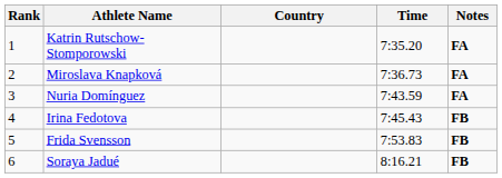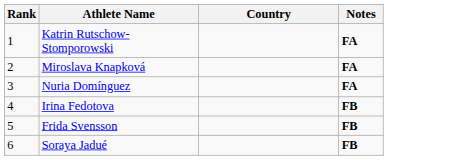- column: Time | 7:35.20 | 7:36.73 | 7:43.59 | 7:45.43 | 7:53.83 | 8:16.21
